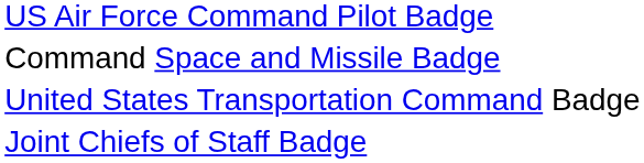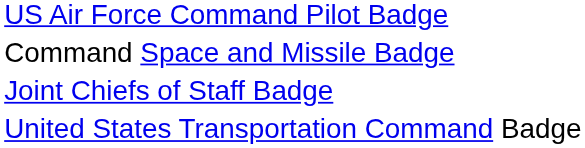rows swapped: Joint Chiefs of Staff Badge <-> United States Transportation Command Badge
